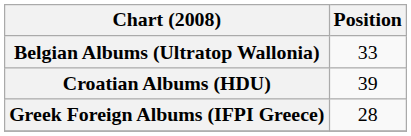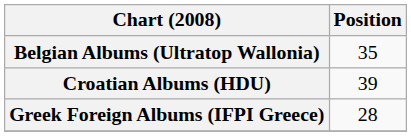Belgian Albums (Ultratop Wallonia) | Position: 33 -> 35
